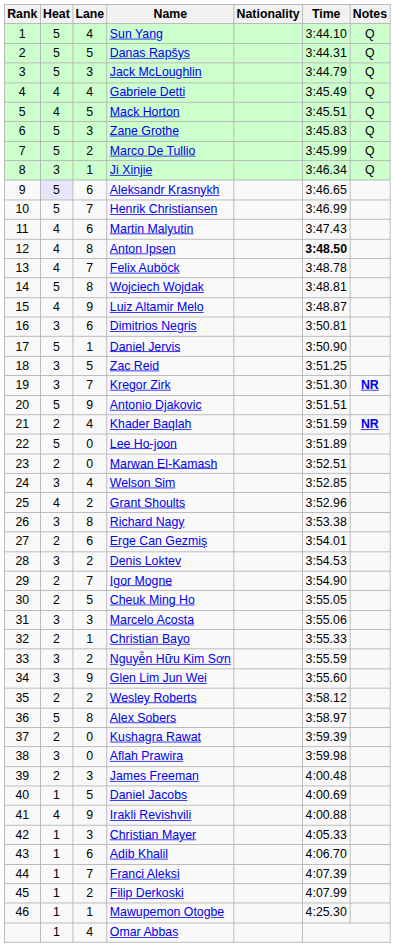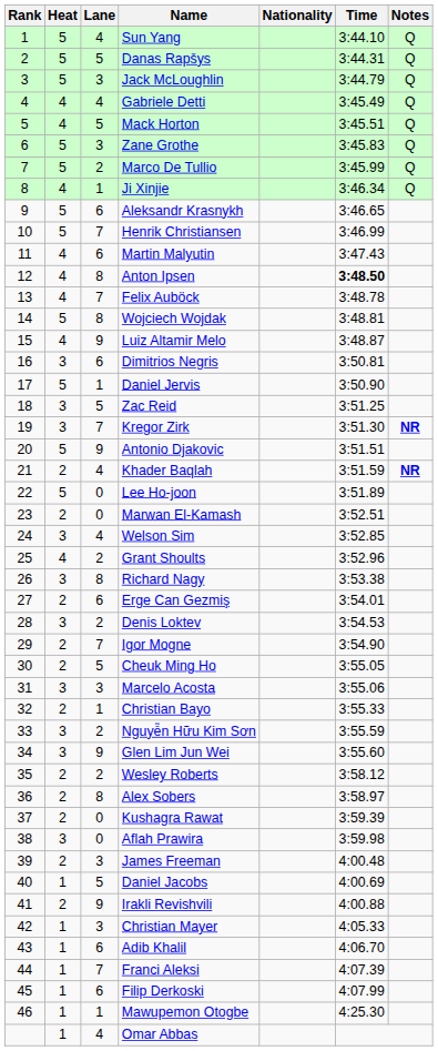Ji Xinjie | Heat: 3 -> 4
Aleksandr Krasnykh | Heat: lavender background -> no background
Alex Sobers | Heat: 5 -> 2
Irakli Revishvili | Heat: 4 -> 2
Filip Derkoski | Lane: 2 -> 6
